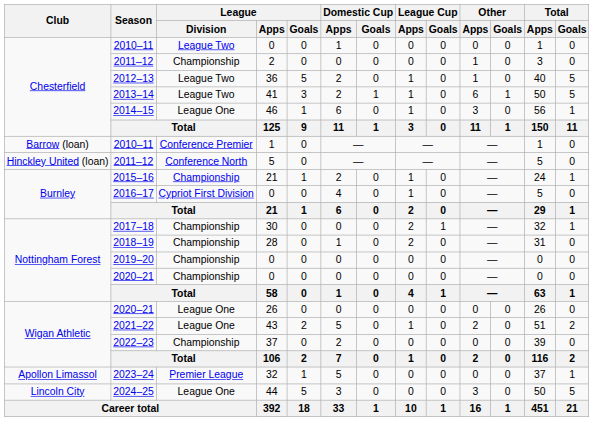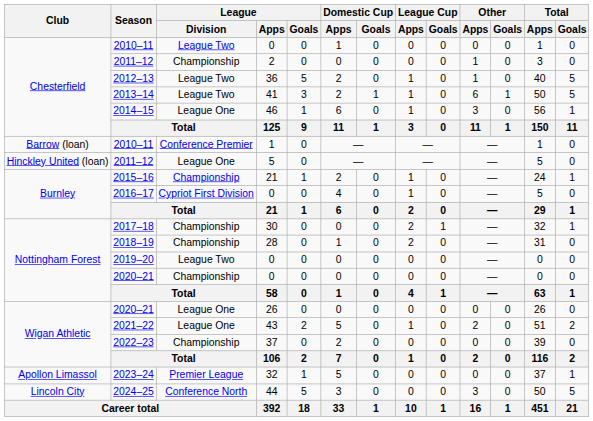2011–12 / 5 | League / Division: Conference North -> League One
2019–20 | League / Division: Championship -> League Two
2024–25 | League / Division: League One -> Conference North
